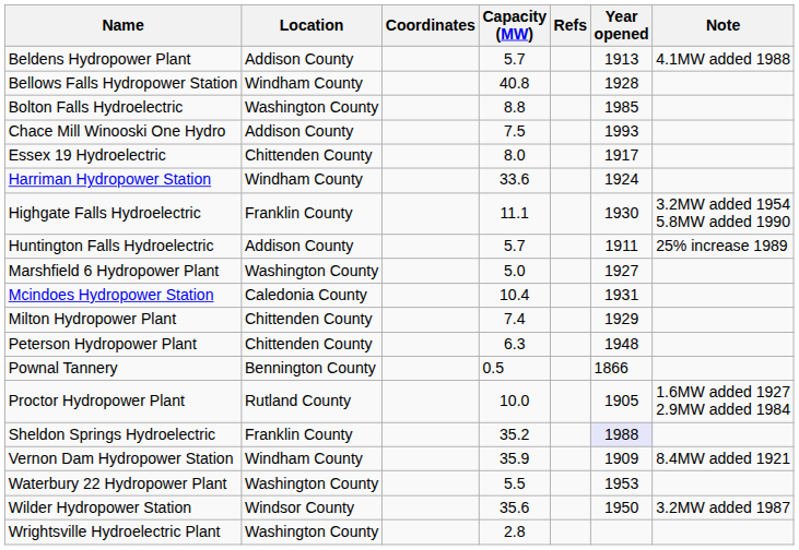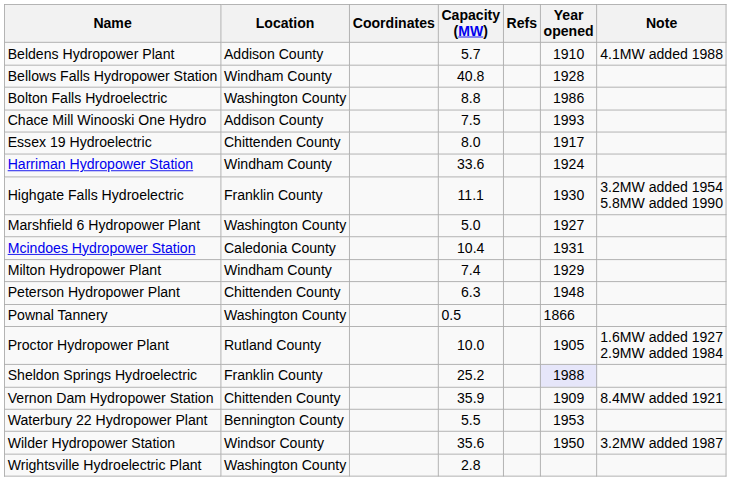Beldens Hydropower Plant | Year opened: 1913 -> 1910
Bolton Falls Hydroelectric | Year opened: 1985 -> 1986
- row: Huntington Falls Hydroelectric | Addison County | 5.7 | 1911 | 25% increase 1989
Milton Hydropower Plant | Location: Chittenden County -> Windham County
Pownal Tannery | Location: Bennington County -> Washington County
Sheldon Springs Hydroelectric | Capacity (MW): 35.2 -> 25.2
Vernon Dam Hydropower Station | Location: Windham County -> Chittenden County
Waterbury 22 Hydropower Plant | Location: Washington County -> Bennington County
